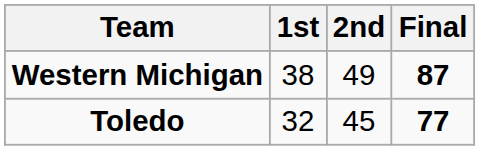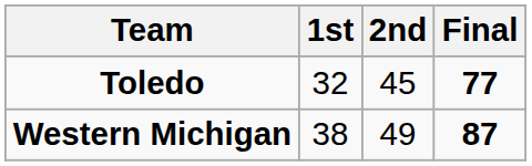rows swapped: Western Michigan <-> Toledo
